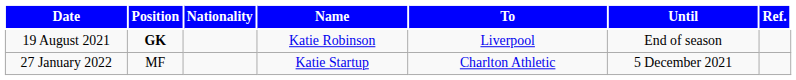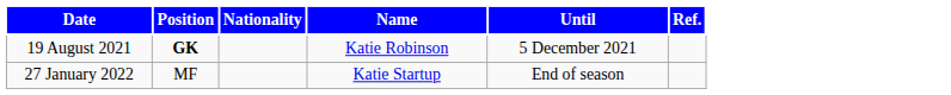- column: To | Liverpool | Charlton Athletic
19 August 2021 | Until: End of season -> 5 December 2021
27 January 2022 | Until: 5 December 2021 -> End of season
